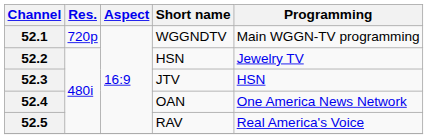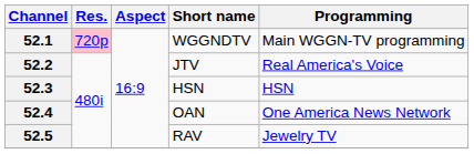52.1 | Res.: no background -> pink background
52.2 | Short name: HSN -> JTV
52.2 | Programming: Jewelry TV -> Real America's Voice
52.3 | Short name: JTV -> HSN
52.5 | Programming: Real America's Voice -> Jewelry TV
